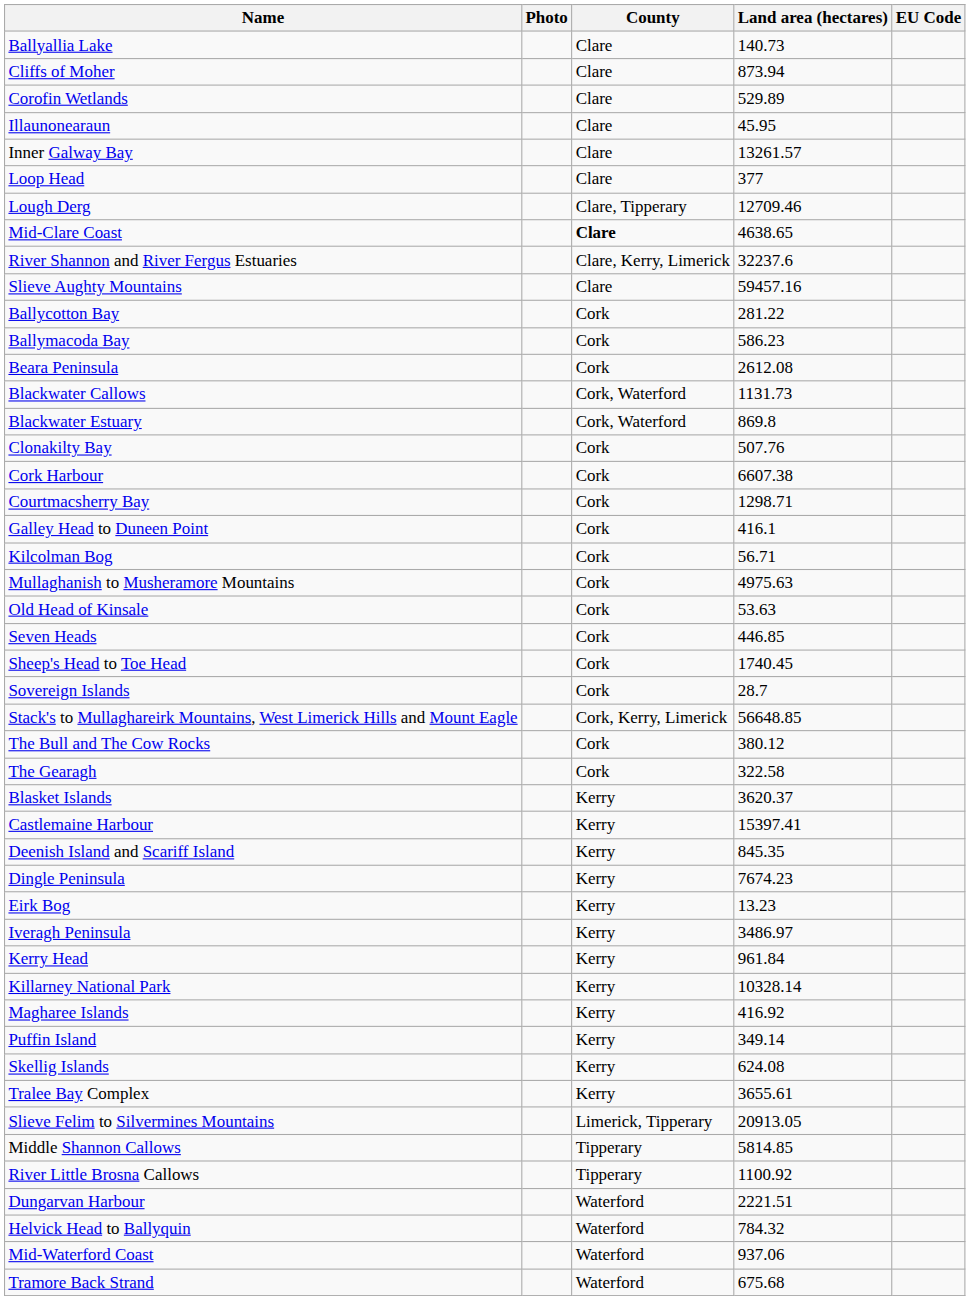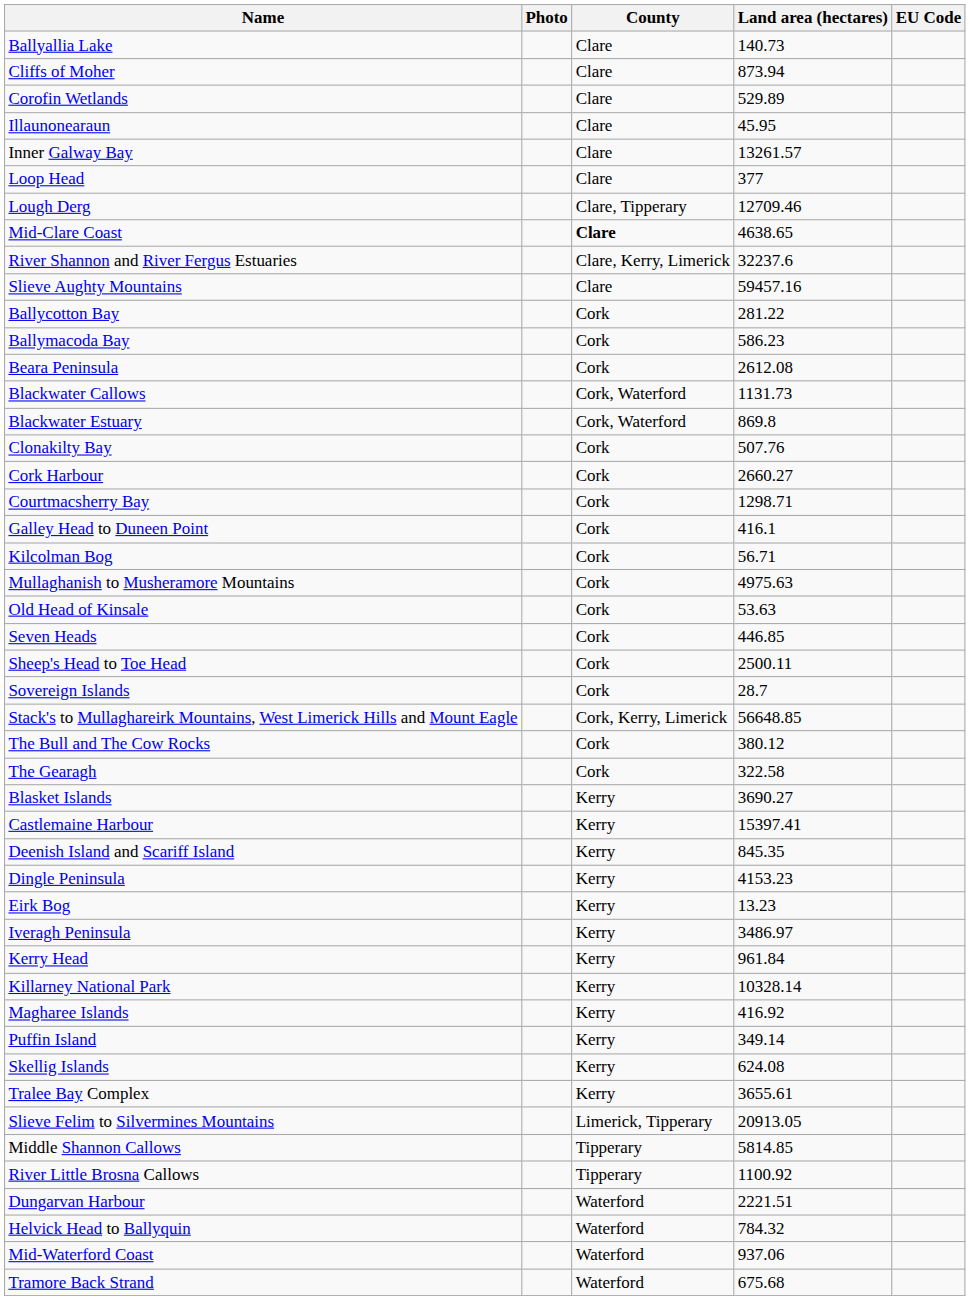Cork Harbour | Land area (hectares): 6607.38 -> 2660.27
Sheep's Head to Toe Head | Land area (hectares): 1740.45 -> 2500.11
Blasket Islands | Land area (hectares): 3620.37 -> 3690.27
Dingle Peninsula | Land area (hectares): 7674.23 -> 4153.23
